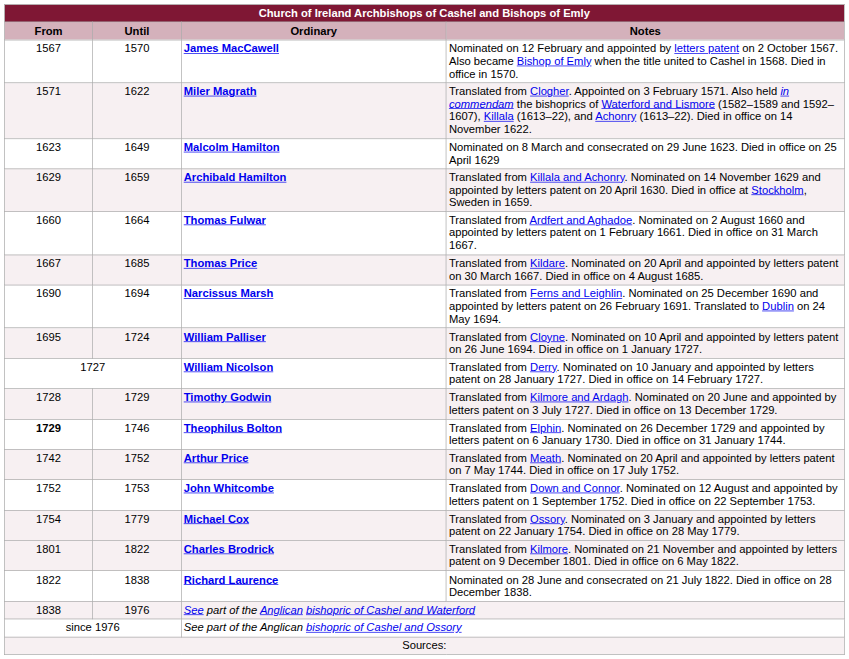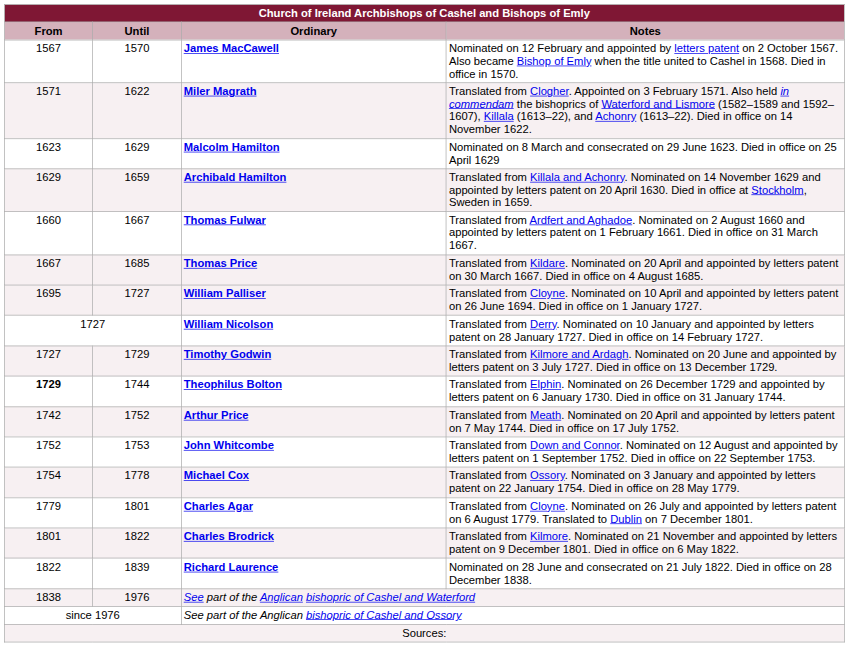Malcolm Hamilton | Until: 1649 -> 1629
Thomas Fulwar | Until: 1664 -> 1667
- row: 1690 | 1694 | Narcissus Marsh | Translated from Ferns and Leighlin. Nominated on 25 December 1690 and appointed by letters patent on 26 February 1691. Translated to Dublin on 24 May 1694.
William Palliser | Until: 1724 -> 1727
Timothy Godwin | From: 1728 -> 1727
Theophilus Bolton | Until: 1746 -> 1744
Michael Cox | Until: 1779 -> 1778
+ row: 1779 | 1801 | Charles Agar | Translated from Cloyne. Nominated on 26 July and appointed by letters patent on 6 August 1779. Translated to Dublin on 7 December 1801.
Richard Laurence | Until: 1838 -> 1839
